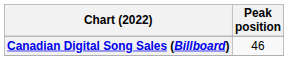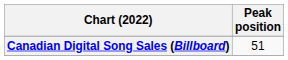Canadian Digital Song Sales (Billboard) | Peak position: 46 -> 51
